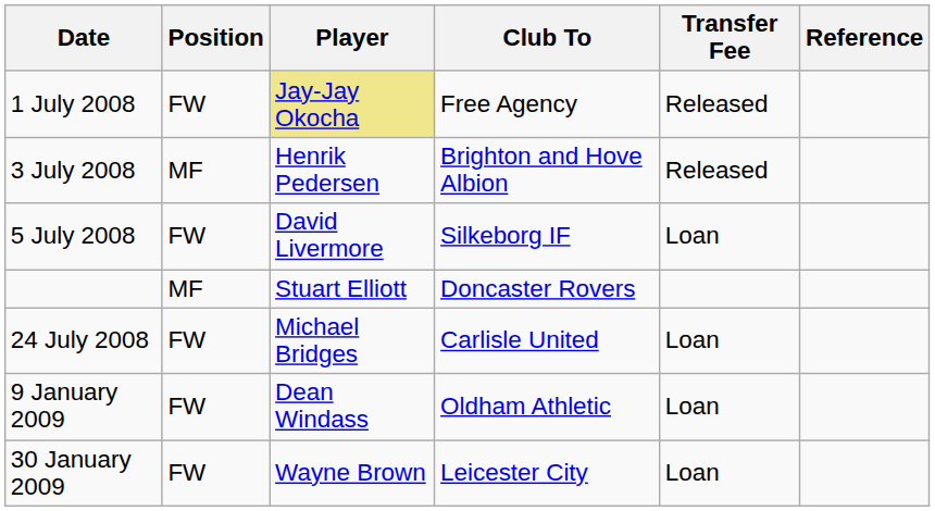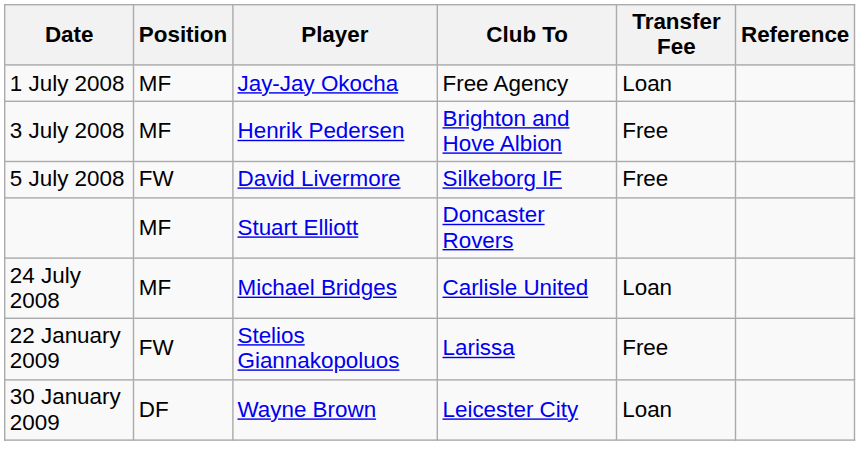1 July 2008 | Position: FW -> MF
1 July 2008 | Player: khaki background -> no background
1 July 2008 | Transfer Fee: Released -> Loan
3 July 2008 | Transfer Fee: Released -> Free
5 July 2008 | Transfer Fee: Loan -> Free
24 July 2008 | Position: FW -> MF
- row: 9 January 2009 | FW | Dean Windass | Oldham Athletic | Loan
+ row: 22 January 2009 | FW | Stelios Giannakopoluos | Larissa | Free
30 January 2009 | Position: FW -> DF
